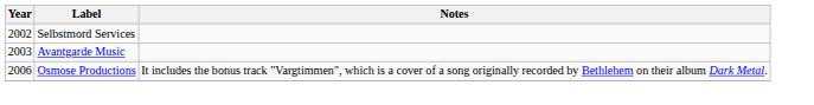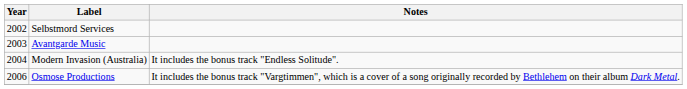+ row: 2004 | Modern Invasion (Australia) | It includes the bonus track "Endless Solitude".
